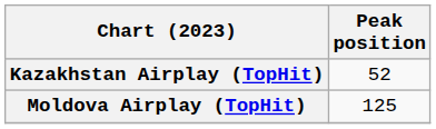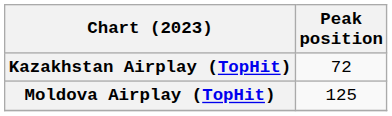Kazakhstan Airplay (TopHit) | Peak position: 52 -> 72
